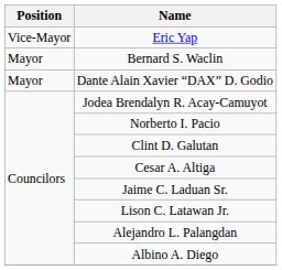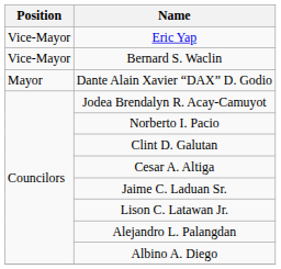Bernard S. Waclin | Position: Mayor -> Vice-Mayor
